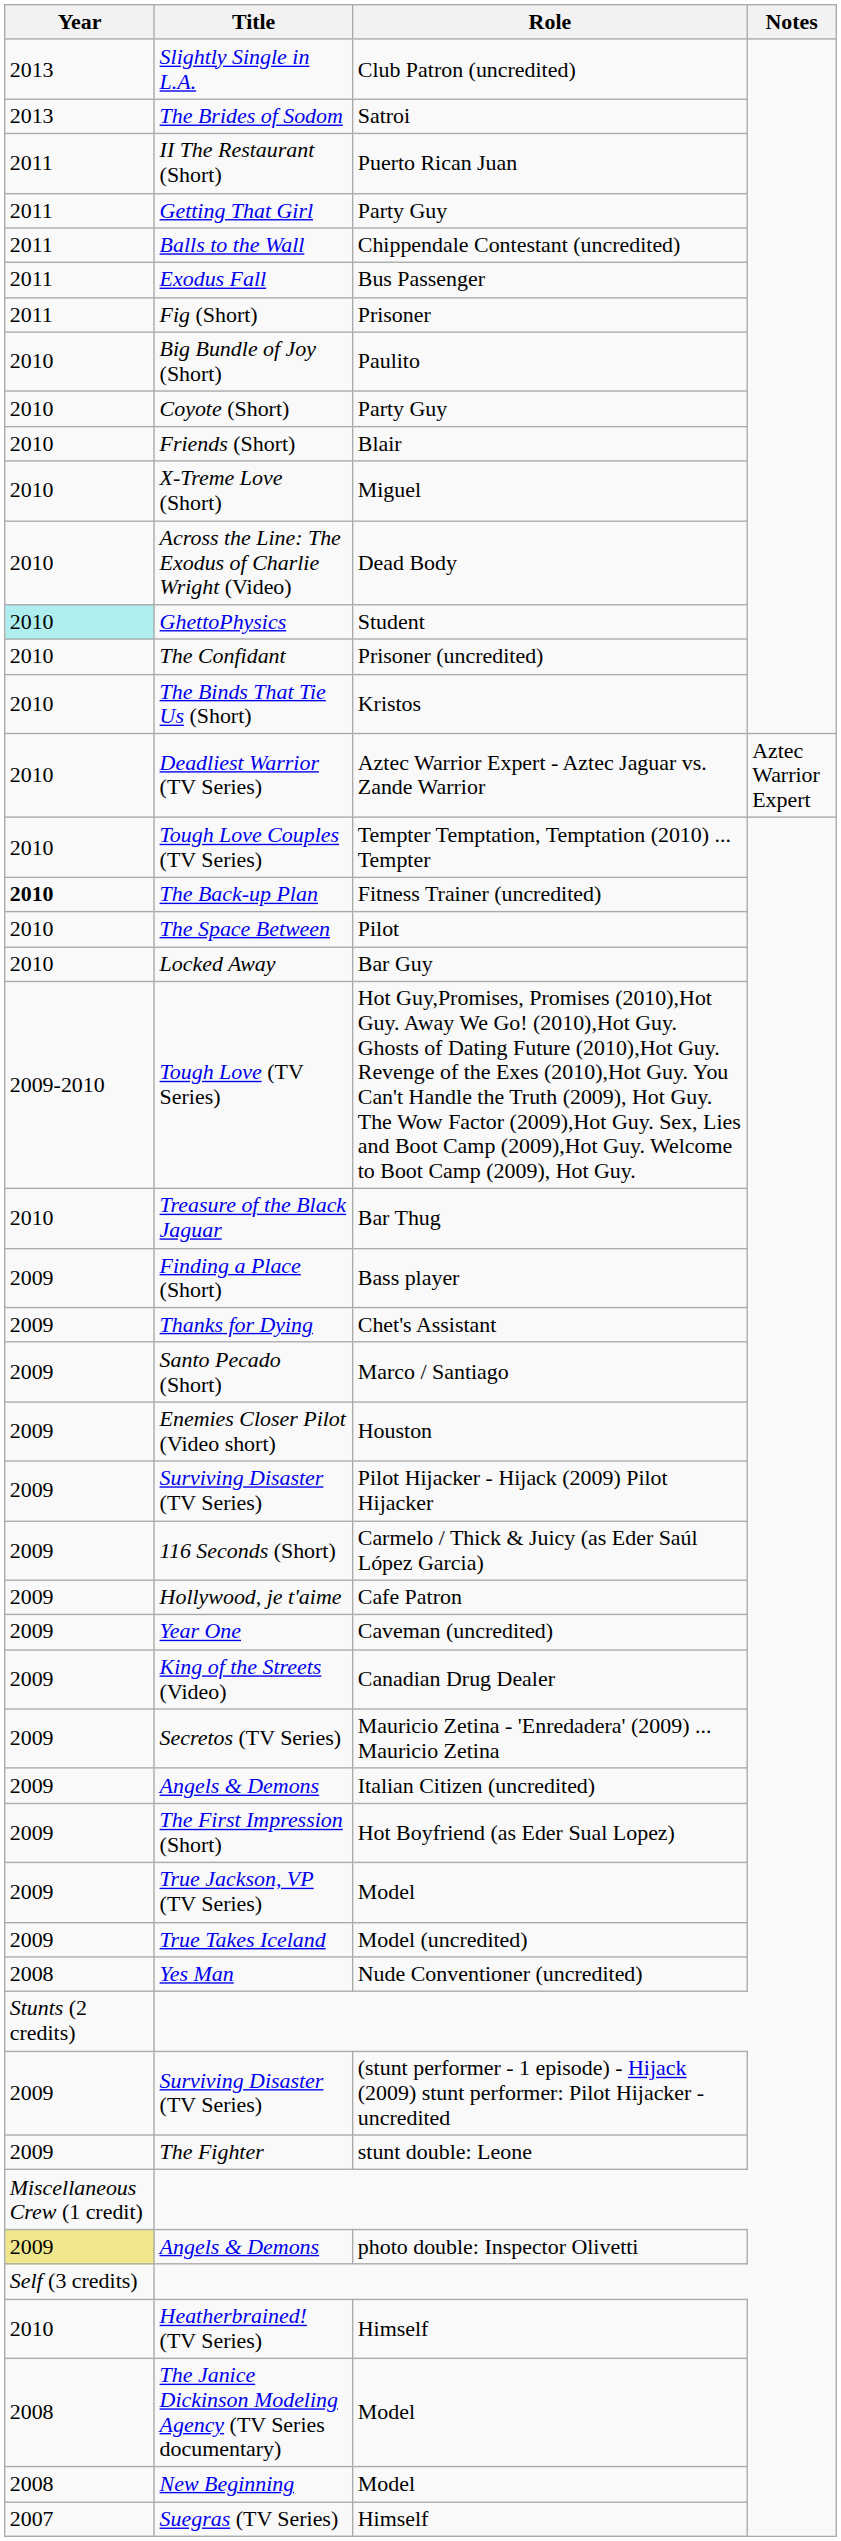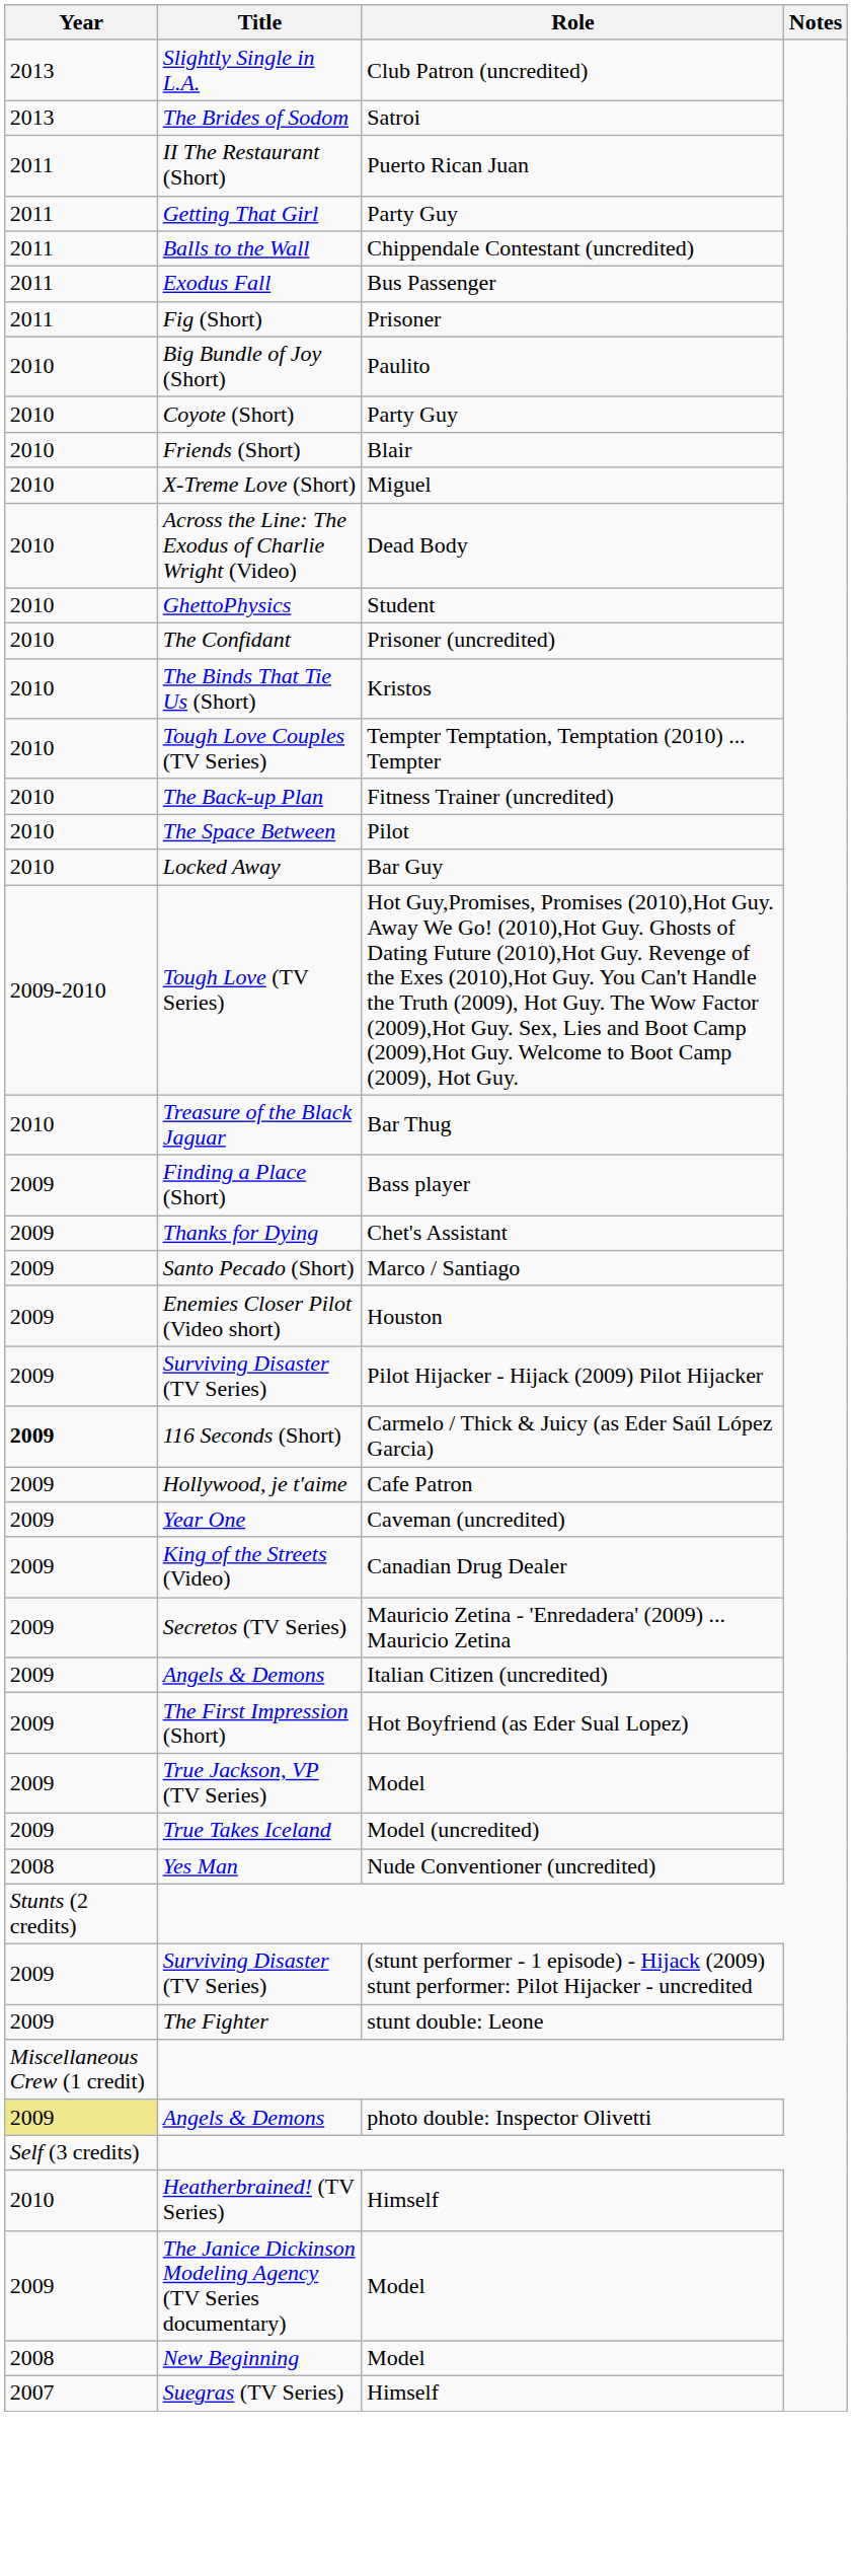GhettoPhysics | Year: paleturquoise background -> no background
- row: 2010 | Deadliest Warrior (TV Series) | Aztec Warrior Expert - Aztec Jaguar vs. Zande Warrior | Aztec Warrior Expert
The Back-up Plan | Year: bold -> normal
116 Seconds (Short) | Year: normal -> bold
The Janice Dickinson Modeling Agency (TV Series documentary) | Year: 2008 -> 2009
